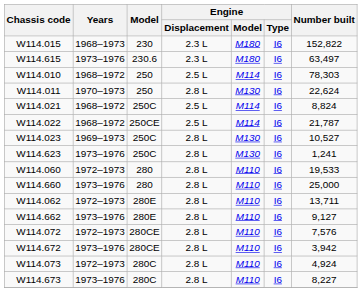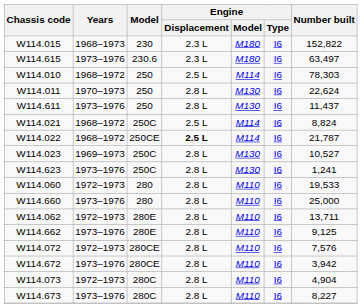+ row: W114.611 | 1973–1976 | 250 | 2.8 L | M130 | I6 | 11,437
W114.022 | Engine / Displacement: normal -> bold
W114.662 | Number built: 9,127 -> 9,125
W114.073 | Number built: 4,924 -> 4,904
